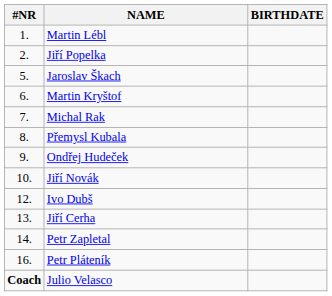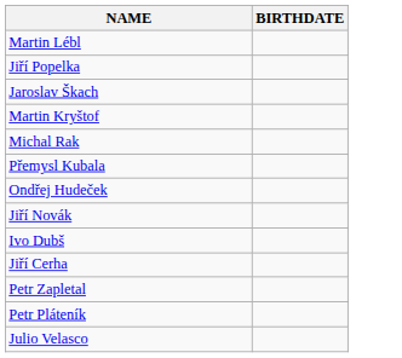- column: #NR | 1. | 2. | 5. | 6. | 7. | 8. | 9. | 10. | 12. | 13. | 14. | 16. | Coach
